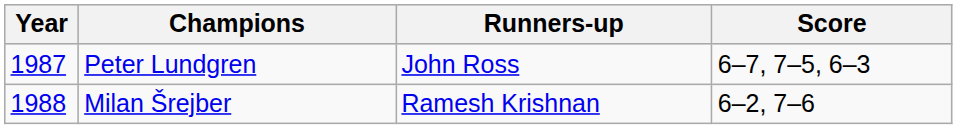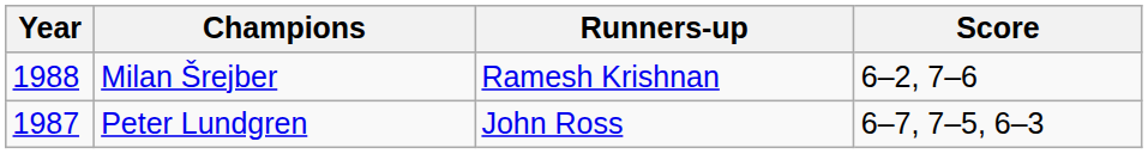rows swapped: Peter Lundgren <-> Milan Šrejber
